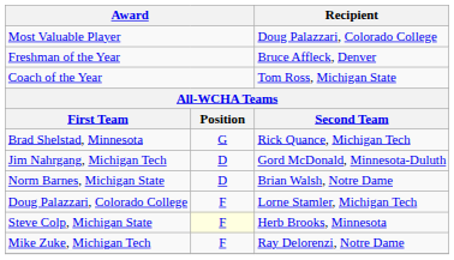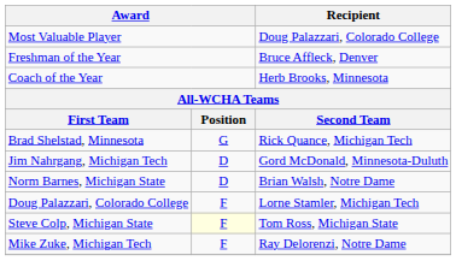Coach of the Year | Recipient: Tom Ross, Michigan State -> Herb Brooks, Minnesota
Steve Colp, Michigan State | Recipient: Herb Brooks, Minnesota -> Tom Ross, Michigan State
